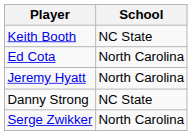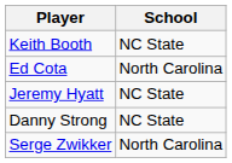Jeremy Hyatt | School: North Carolina -> NC State
